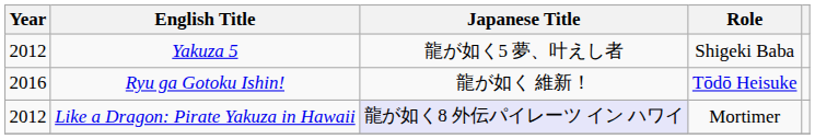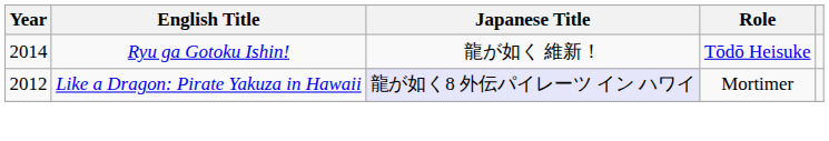- row: 2012 | Yakuza 5 | 龍が如く5 夢、叶えし者 | Shigeki Baba
Ryu ga Gotoku Ishin! | Year: 2016 -> 2014
